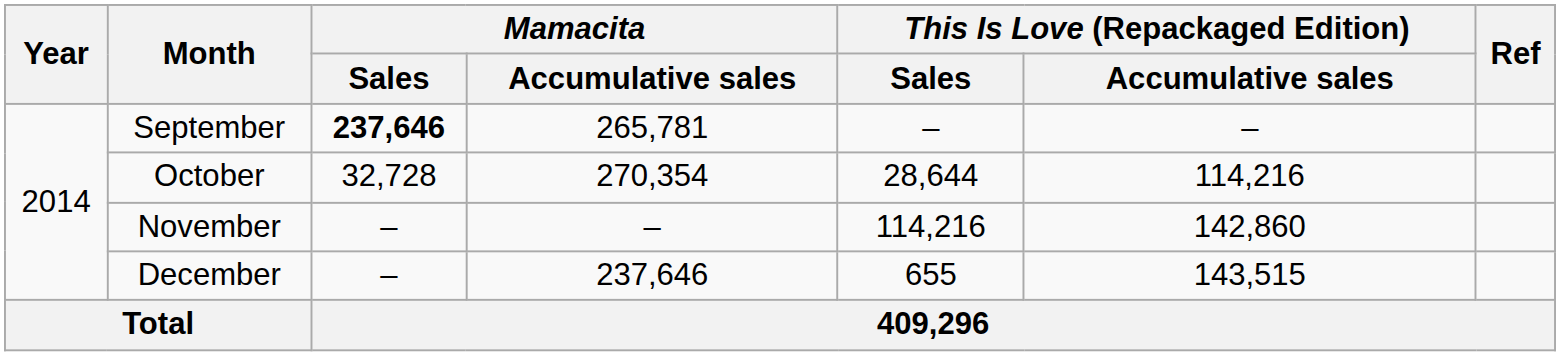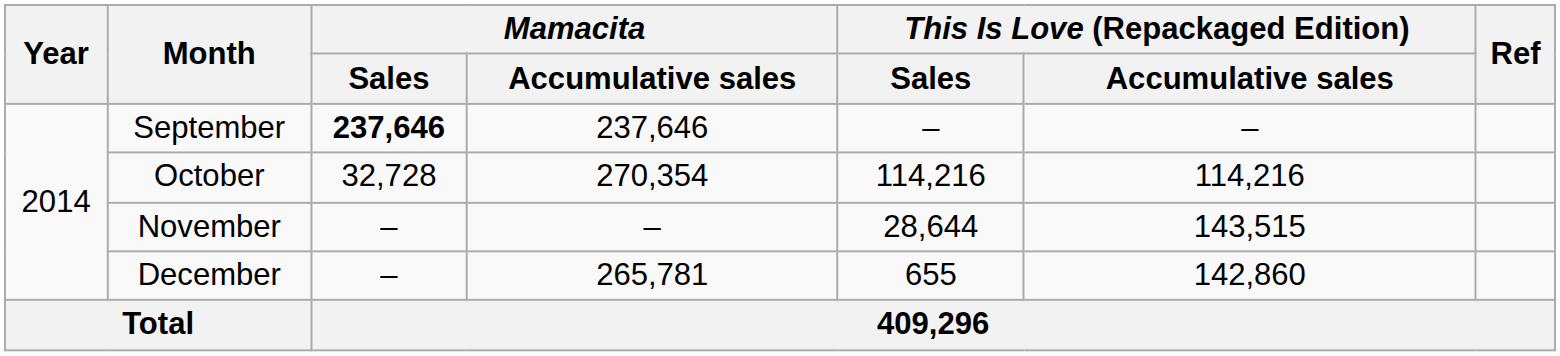September | Mamacita / Accumulative sales: 265,781 -> 237,646
October | This Is Love (Repackaged Edition) / Sales: 28,644 -> 114,216
November | This Is Love (Repackaged Edition) / Sales: 114,216 -> 28,644
November | This Is Love (Repackaged Edition) / Accumulative sales: 142,860 -> 143,515
December | Mamacita / Accumulative sales: 237,646 -> 265,781
December | This Is Love (Repackaged Edition) / Accumulative sales: 143,515 -> 142,860
